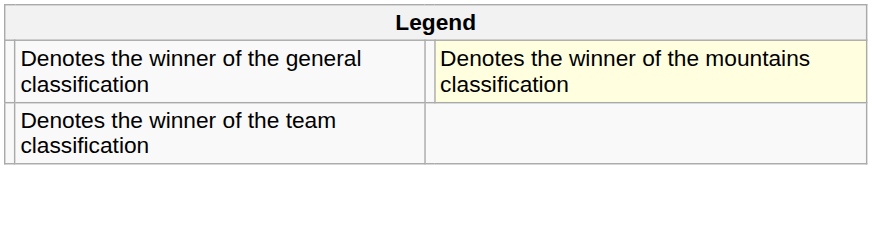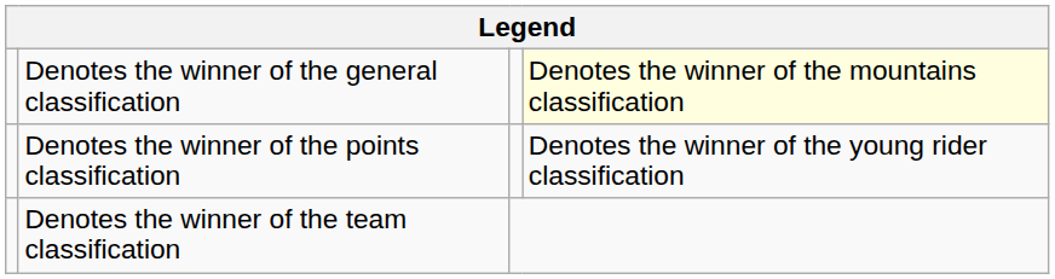+ row: Denotes the winner of the points classification | Denotes the winner of the young rider classification
